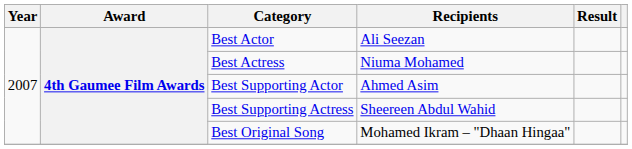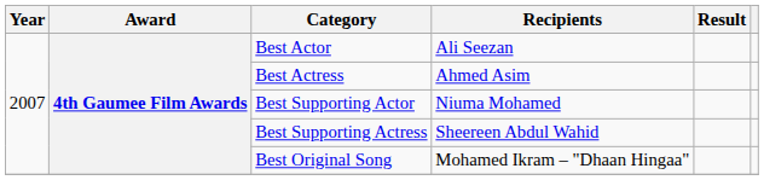Best Actress | Recipients: Niuma Mohamed -> Ahmed Asim
Best Supporting Actor | Recipients: Ahmed Asim -> Niuma Mohamed
